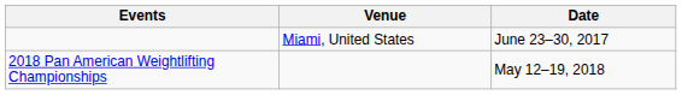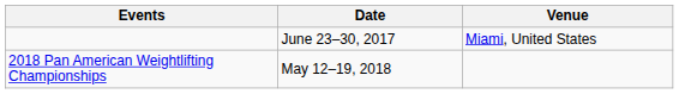columns swapped: Date <-> Venue
